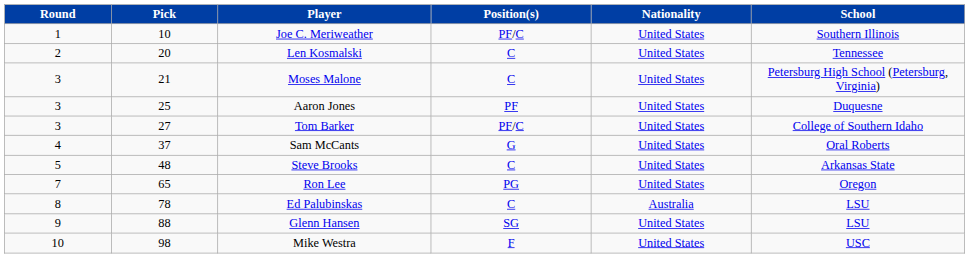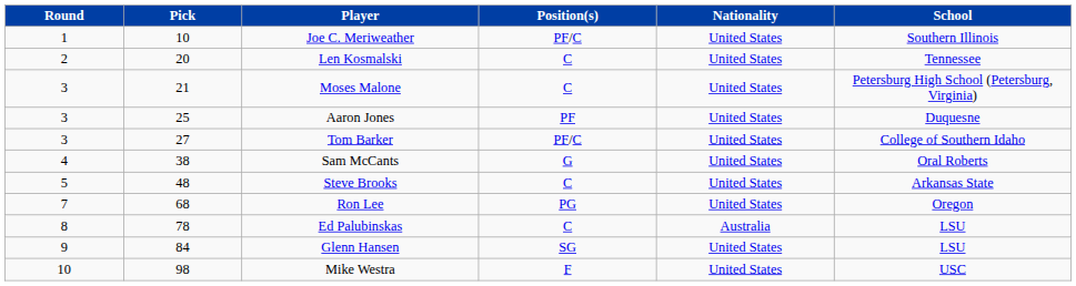Sam McCants | Pick: 37 -> 38
Ron Lee | Pick: 65 -> 68
Glenn Hansen | Pick: 88 -> 84
